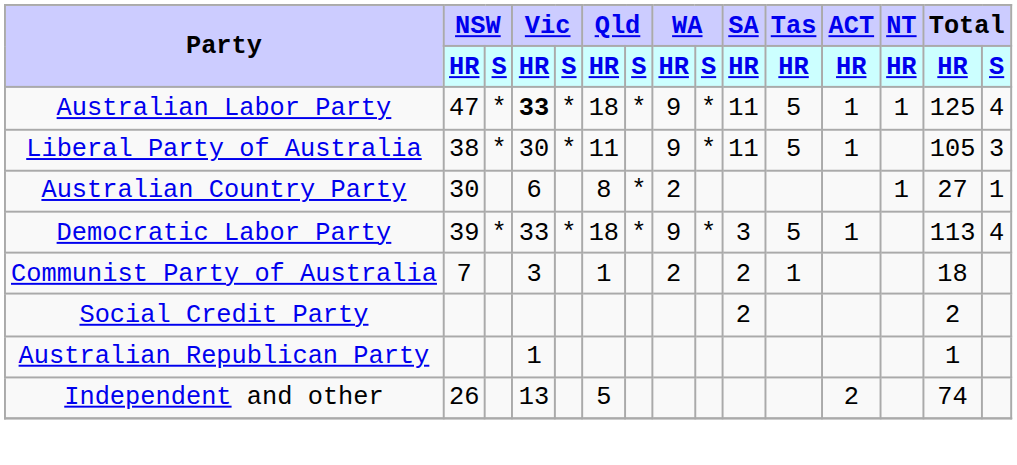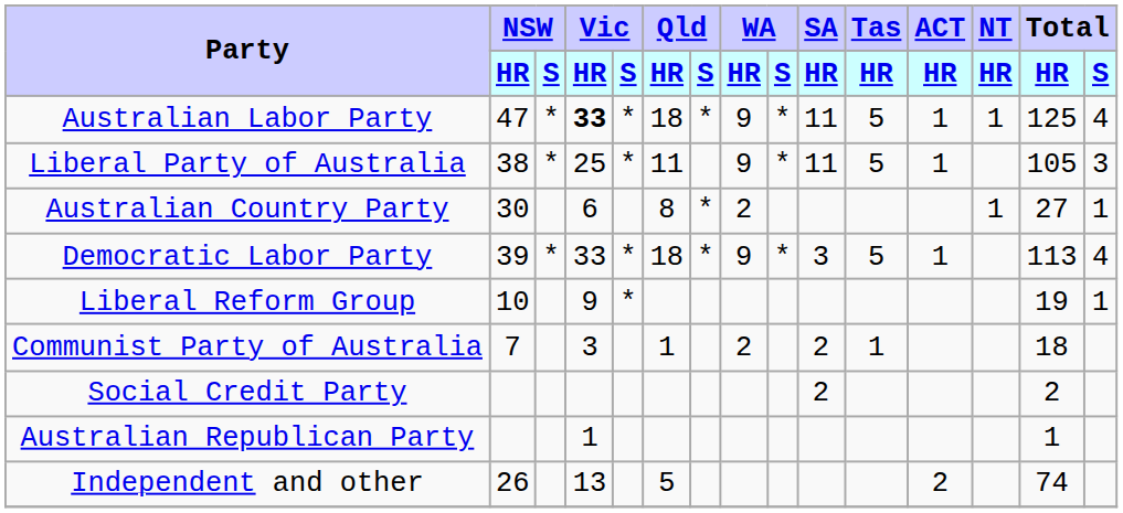Liberal Party of Australia | Vic / HR: 30 -> 25
+ row: Liberal Reform Group | 10 | 9 | * | 19 | 1
